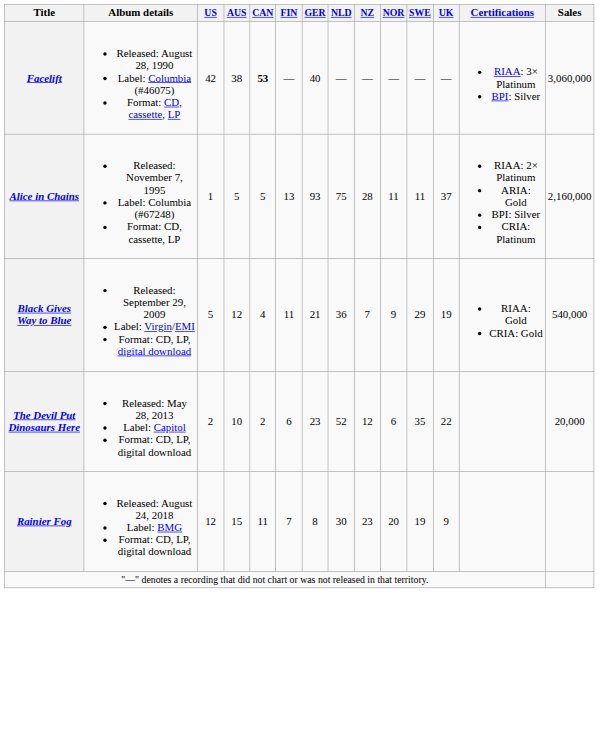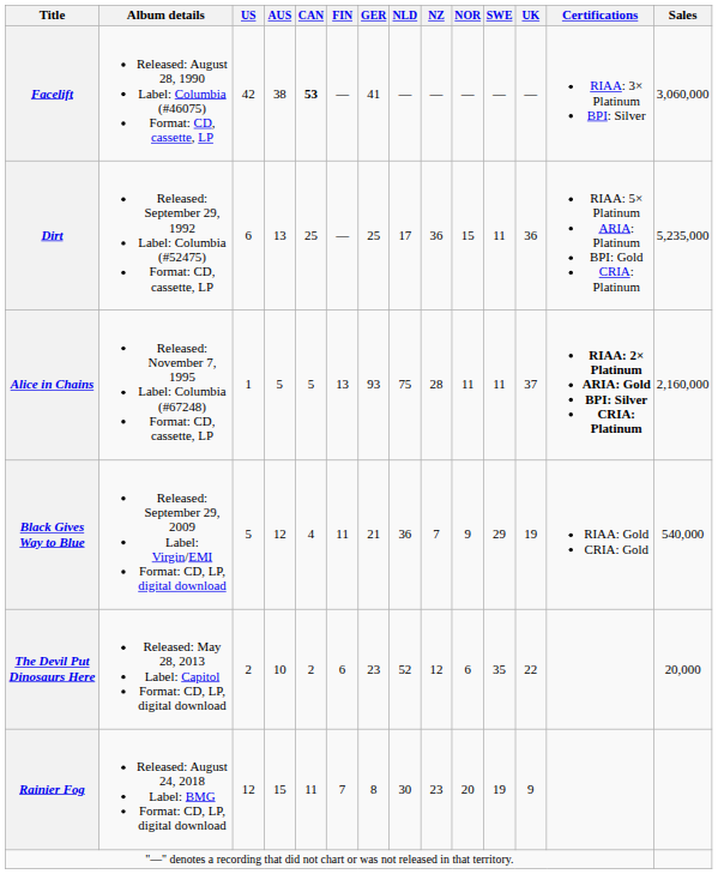Facelift | GER: 40 -> 41
+ row: Dirt | Released: September 29, 1992 Label: Columbia (#52475) Format: CD, cassette, LP | 6 | 13 | 25 | — | 25 | 17 | 36 | 15 | 11 | 36 | RIAA: 5× Platinum ARIA: Platinum BPI: Gold CRIA: Platinum | 5,235,000
Alice in Chains | Certifications: normal -> bold
